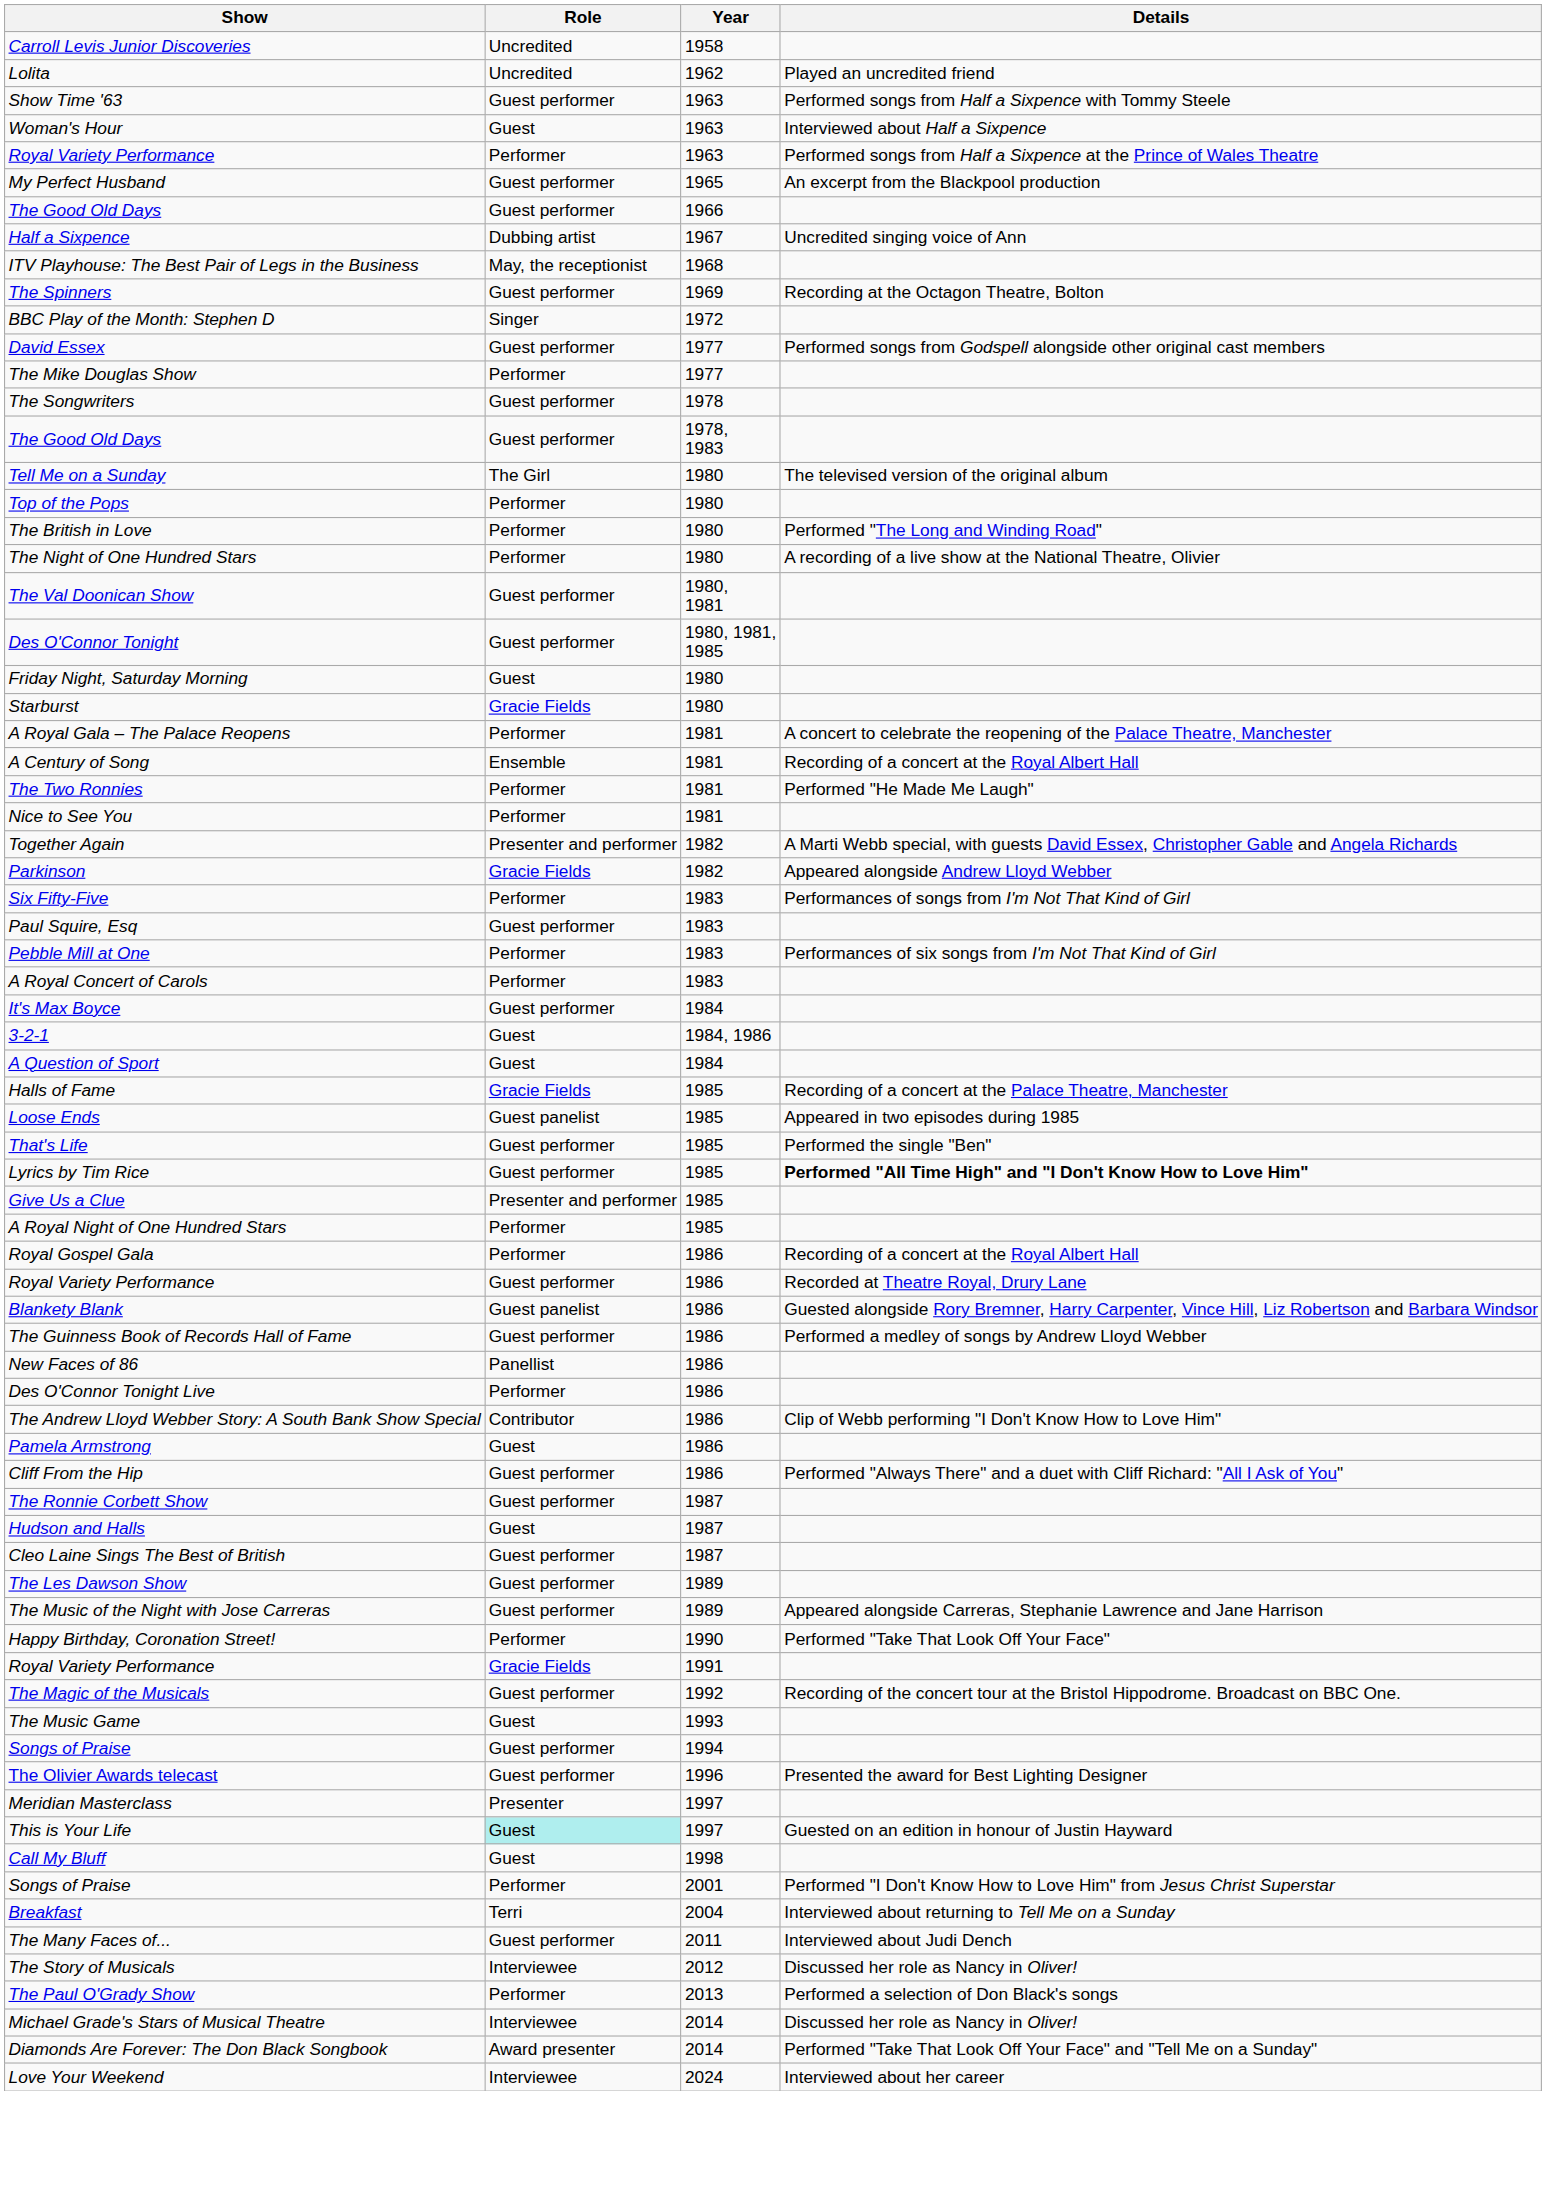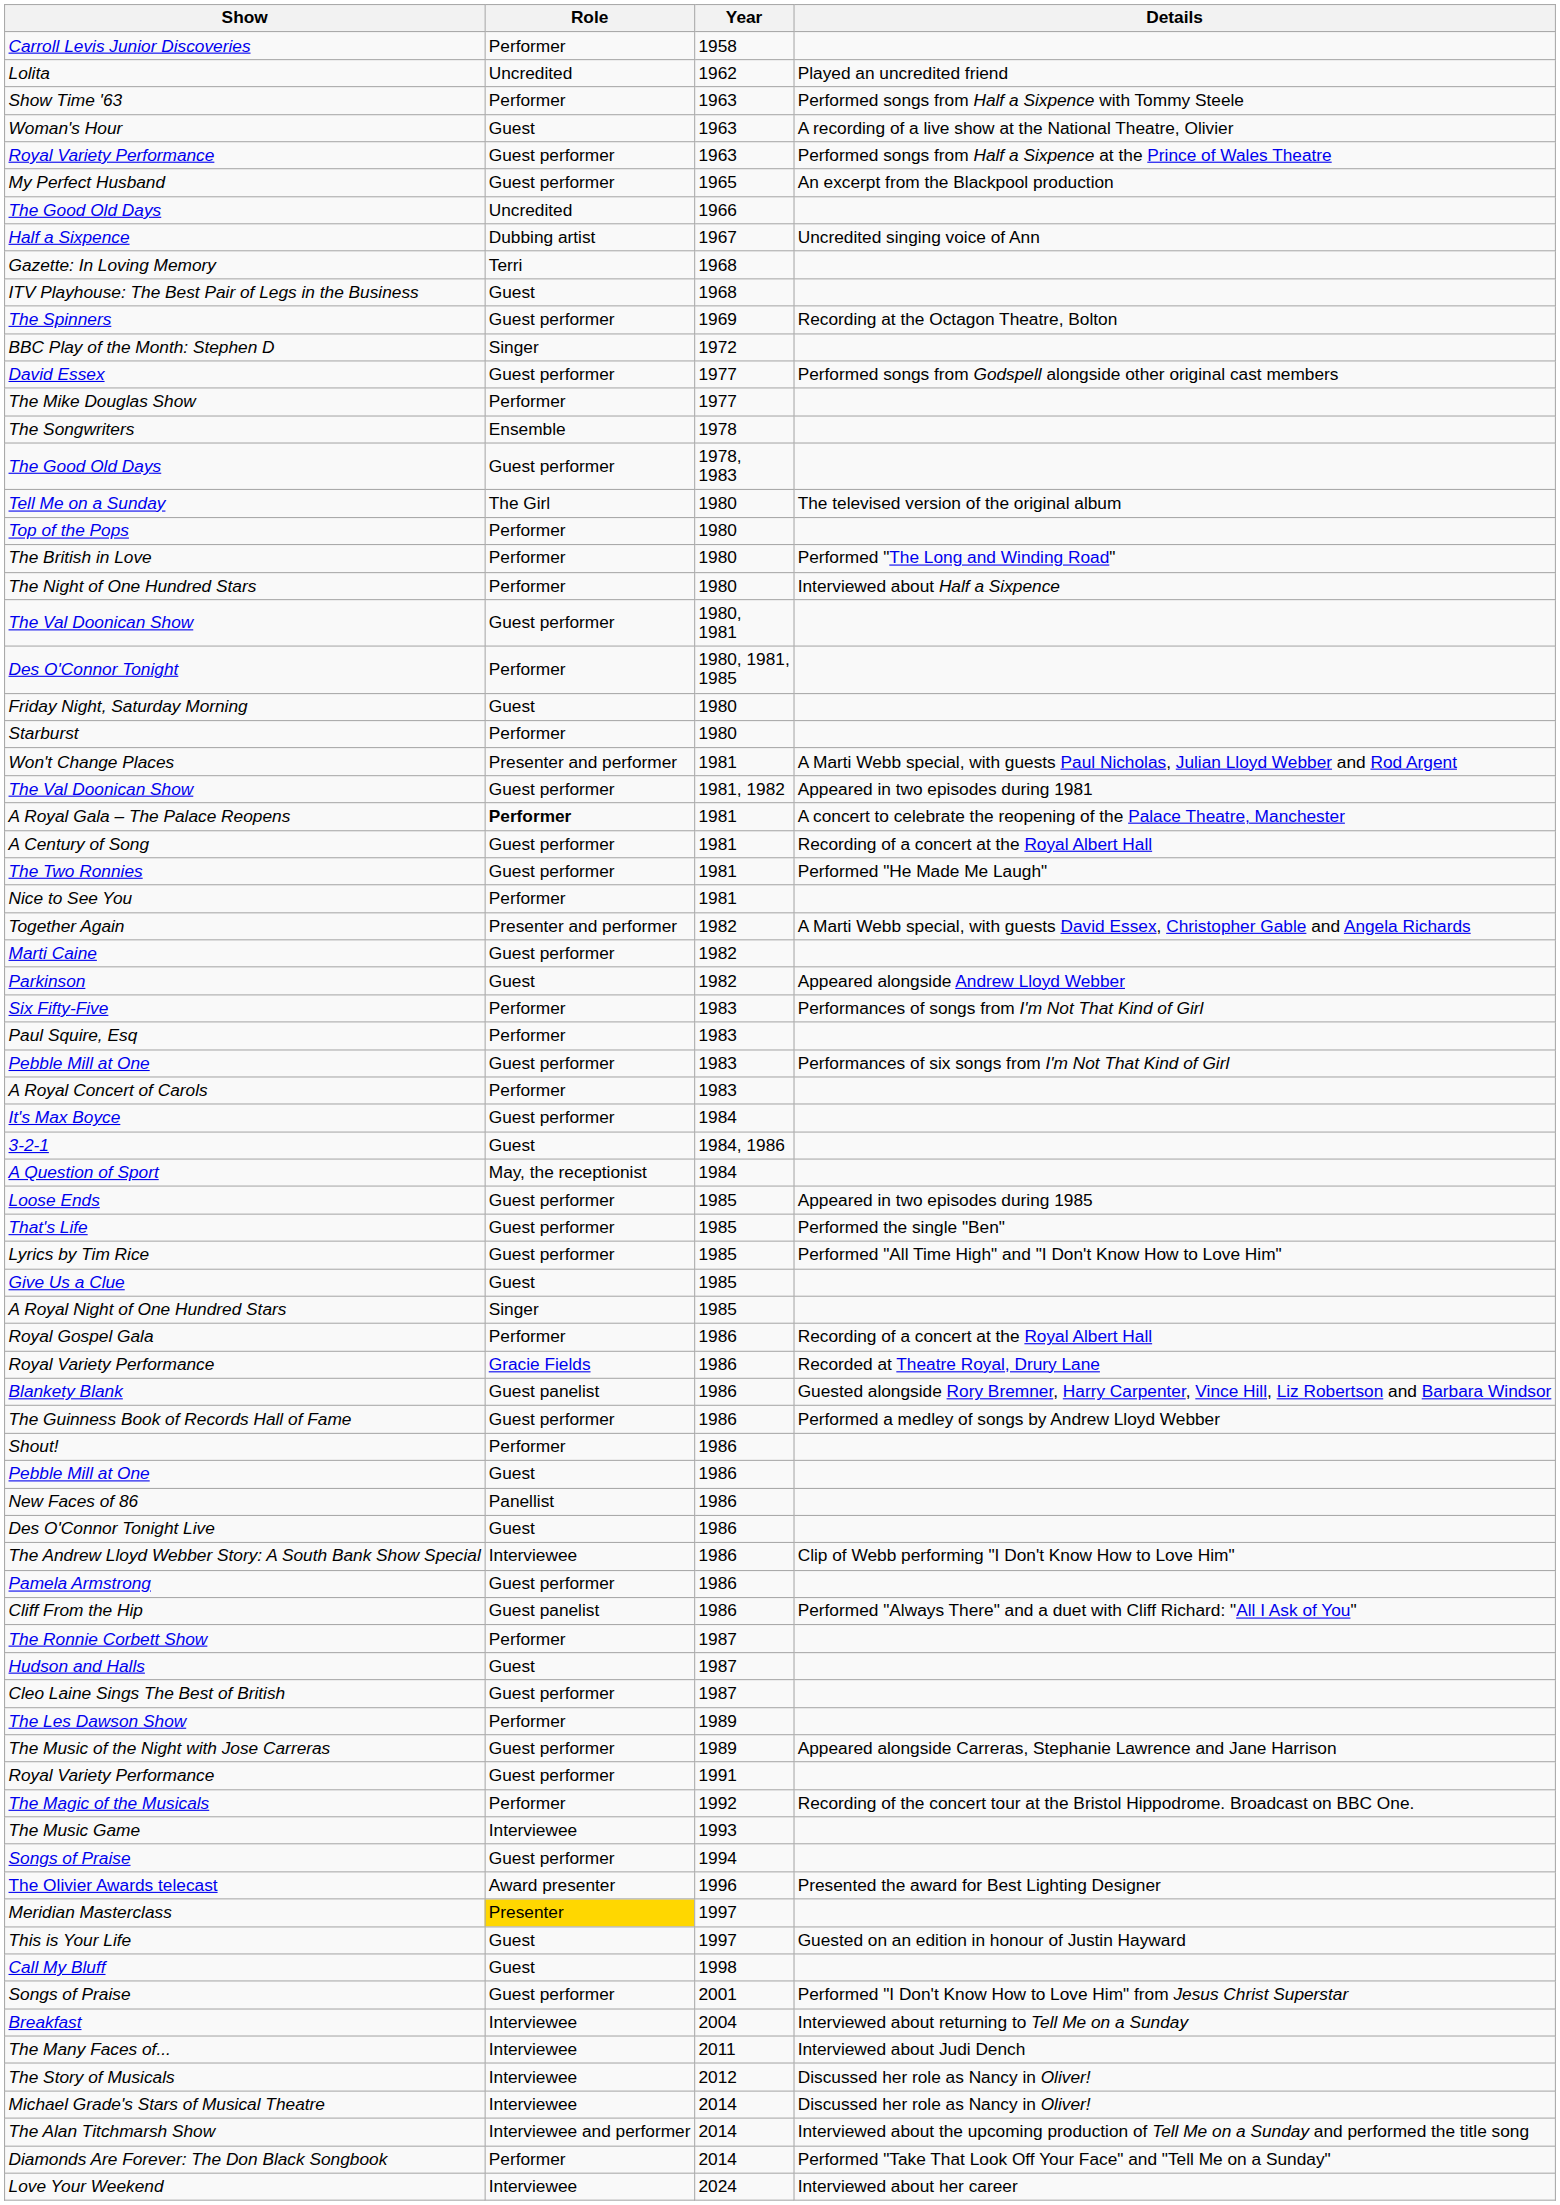Carroll Levis Junior Discoveries | Role: Uncredited -> Performer
Show Time '63 | Role: Guest performer -> Performer
Woman's Hour | Details: Interviewed about Half a Sixpence -> A recording of a live show at the National Theatre, Olivier
Royal Variety Performance / 1963 | Role: Performer -> Guest performer
The Good Old Days / 1966 | Role: Guest performer -> Uncredited
+ row: Gazette: In Loving Memory | Terri | 1968
ITV Playhouse: The Best Pair of Legs in the Business | Role: May, the receptionist -> Guest
The Songwriters | Role: Guest performer -> Ensemble
The Night of One Hundred Stars | Details: A recording of a live show at the National Theatre, Olivier -> Interviewed about Half a Sixpence
Des O'Connor Tonight | Role: Guest performer -> Performer
Starburst | Role: Gracie Fields -> Performer
+ row: Won't Change Places | Presenter and performer | 1981 | A Marti Webb special, with guests Paul Nicholas, Julian Lloyd Webber and Rod Argent
+ row: The Val Doonican Show | Guest performer | 1981, 1982 | Appeared in two episodes during 1981
A Royal Gala – The Palace Reopens | Role: normal -> bold
A Century of Song | Role: Ensemble -> Guest performer
The Two Ronnies | Role: Performer -> Guest performer
+ row: Marti Caine | Guest performer | 1982
Parkinson | Role: Gracie Fields -> Guest
Paul Squire, Esq | Role: Guest performer -> Performer
Pebble Mill at One / 1983 | Role: Performer -> Guest performer
A Question of Sport | Role: Guest -> May, the receptionist
- row: Halls of Fame | Gracie Fields | 1985 | Recording of a concert at the Palace Theatre, Manchester
Loose Ends | Role: Guest panelist -> Guest performer
Lyrics by Tim Rice | Details: bold -> normal
Give Us a Clue | Role: Presenter and performer -> Guest
A Royal Night of One Hundred Stars | Role: Performer -> Singer
Royal Variety Performance / 1986 | Role: Guest performer -> Gracie Fields
+ row: Shout! | Performer | 1986
+ row: Pebble Mill at One | Guest | 1986
Des O'Connor Tonight Live | Role: Performer -> Guest
The Andrew Lloyd Webber Story: A South Bank Show Special | Role: Contributor -> Interviewee
Pamela Armstrong | Role: Guest -> Guest performer
Cliff From the Hip | Role: Guest performer -> Guest panelist
The Ronnie Corbett Show | Role: Guest performer -> Performer
The Les Dawson Show | Role: Guest performer -> Performer
- row: Happy Birthday, Coronation Street! | Performer | 1990 | Performed "Take That Look Off Your Face"
Royal Variety Performance / 1991 | Role: Gracie Fields -> Guest performer
The Magic of the Musicals | Role: Guest performer -> Performer
The Music Game | Role: Guest -> Interviewee
The Olivier Awards telecast | Role: Guest performer -> Award presenter
Meridian Masterclass | Role: no background -> gold background
This is Your Life | Role: paleturquoise background -> no background
Songs of Praise / 2001 | Role: Performer -> Guest performer
Breakfast | Role: Terri -> Interviewee
The Many Faces of... | Role: Guest performer -> Interviewee
- row: The Paul O'Grady Show | Performer | 2013 | Performed a selection of Don Black's songs
+ row: The Alan Titchmarsh Show | Interviewee and performer | 2014 | Interviewed about the upcoming production of Tell Me on a Sunday and performed the title song
Diamonds Are Forever: The Don Black Songbook | Role: Award presenter -> Performer
